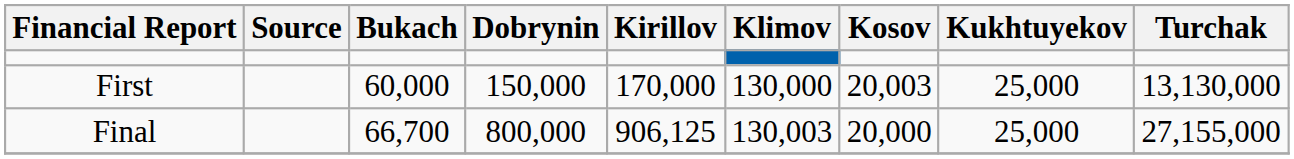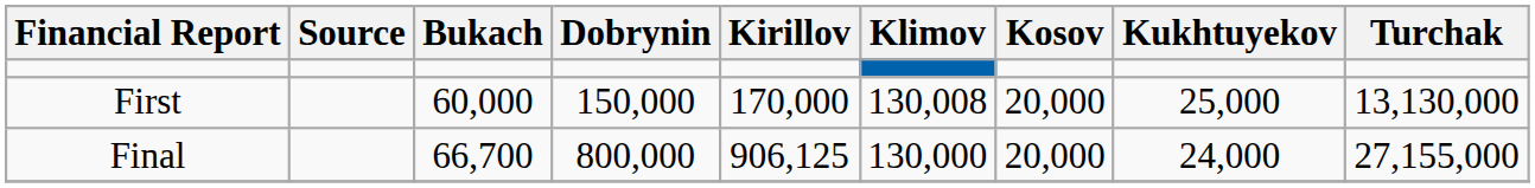First | Klimov: 130,000 -> 130,008
First | Kosov: 20,003 -> 20,000
Final | Klimov: 130,003 -> 130,000
Final | Kukhtuyekov: 25,000 -> 24,000
